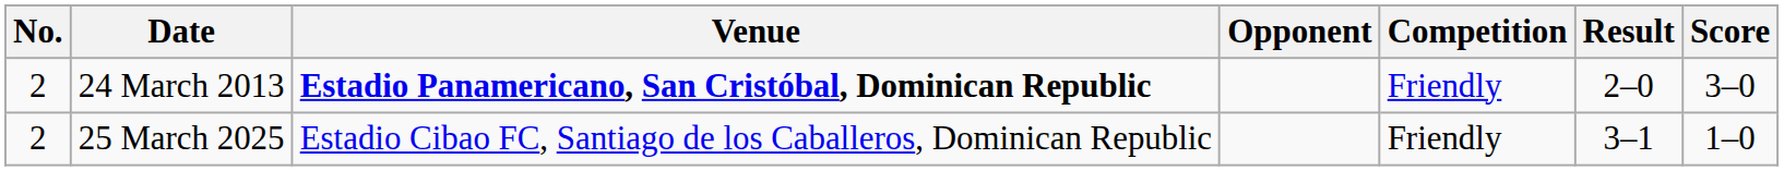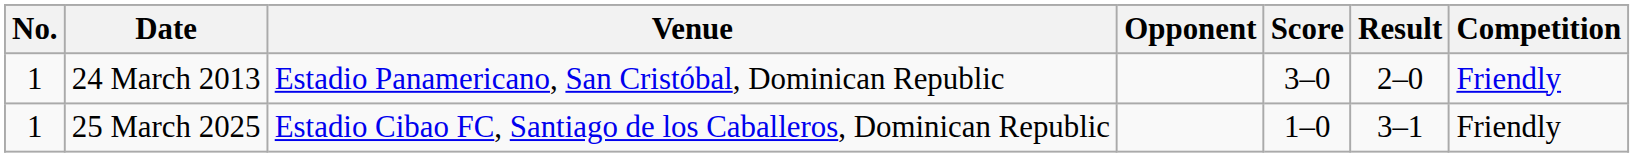columns swapped: Score <-> Competition
24 March 2013 | No.: 2 -> 1
24 March 2013 | Venue: bold -> normal
25 March 2025 | No.: 2 -> 1
